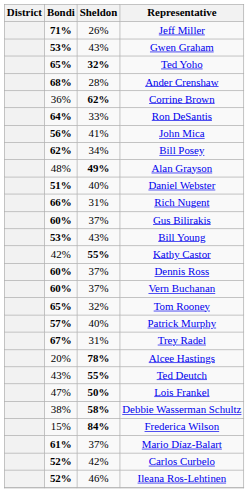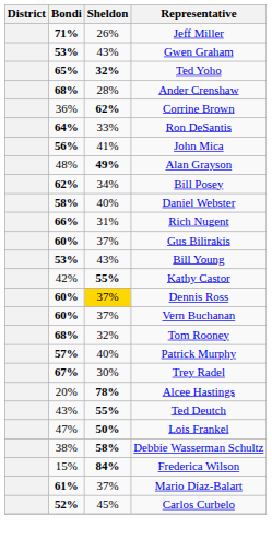rows swapped: Bill Posey <-> Alan Grayson
Daniel Webster | Bondi: 51% -> 58%
Dennis Ross | Sheldon: no background -> gold background
Tom Rooney | Bondi: 65% -> 68%
Trey Radel | Sheldon: 31% -> 30%
Carlos Curbelo | Sheldon: 42% -> 45%
- row: 52% | 46% | Ileana Ros-Lehtinen
